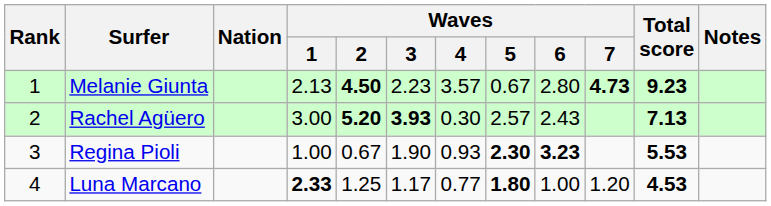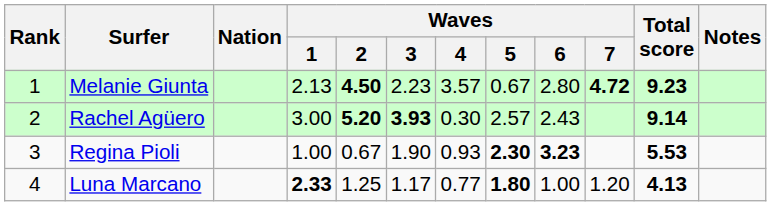Melanie Giunta | Waves / 7: 4.73 -> 4.72
Rachel Agüero | Total score: 7.13 -> 9.14
Luna Marcano | Total score: 4.53 -> 4.13
